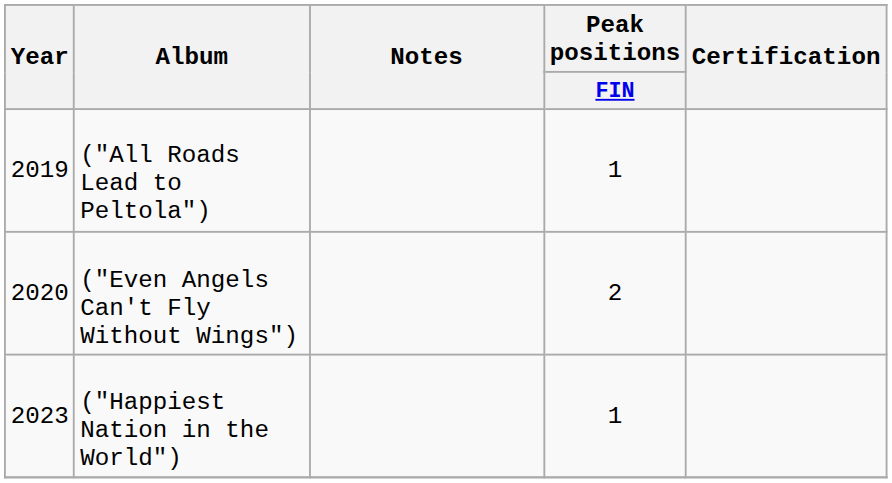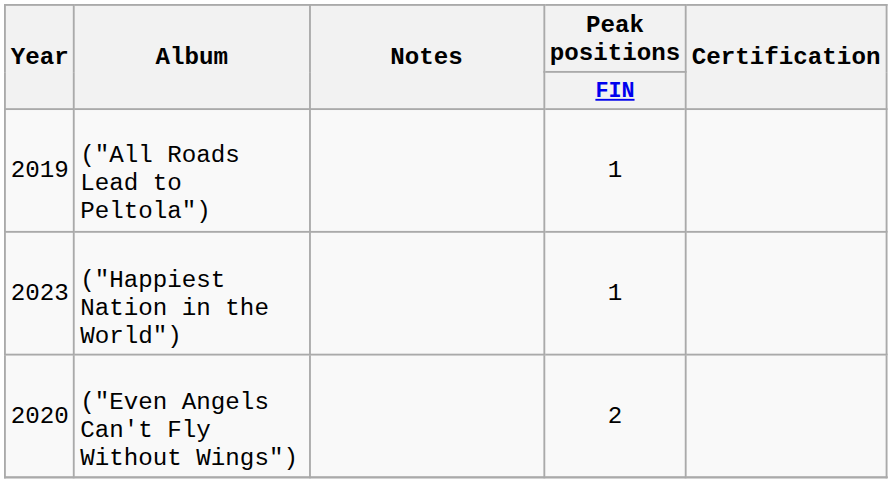rows swapped: ("Even Angels Can't Fly Without Wings") <-> ("Happiest Nation in the World")
